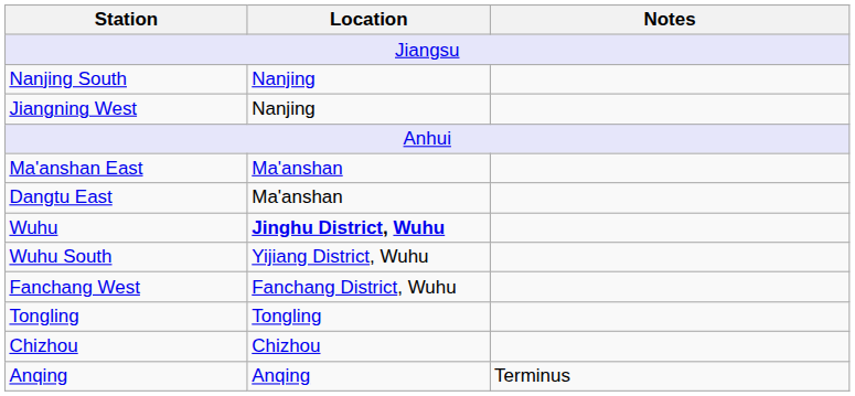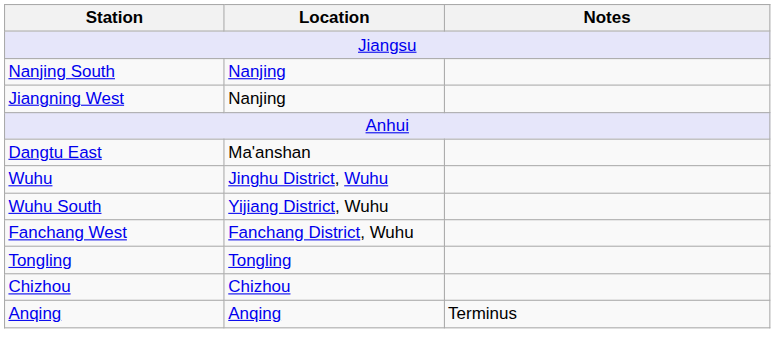- row: Ma'anshan East | Ma'anshan
Wuhu | Location: bold -> normal
